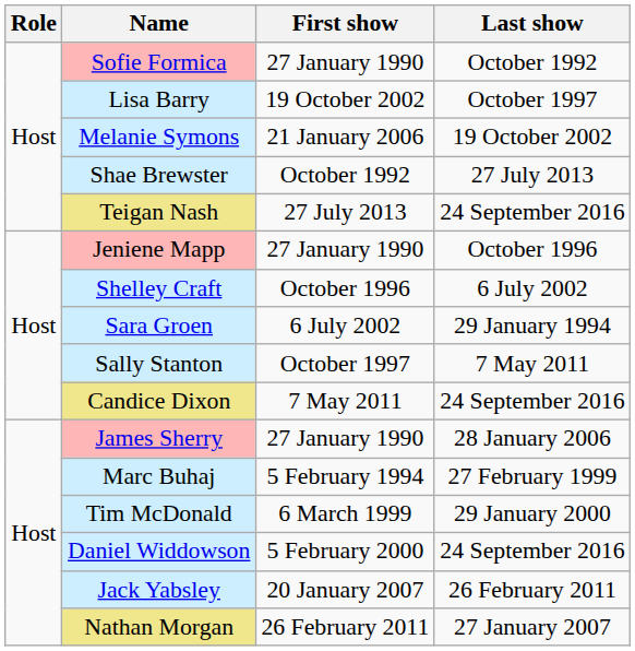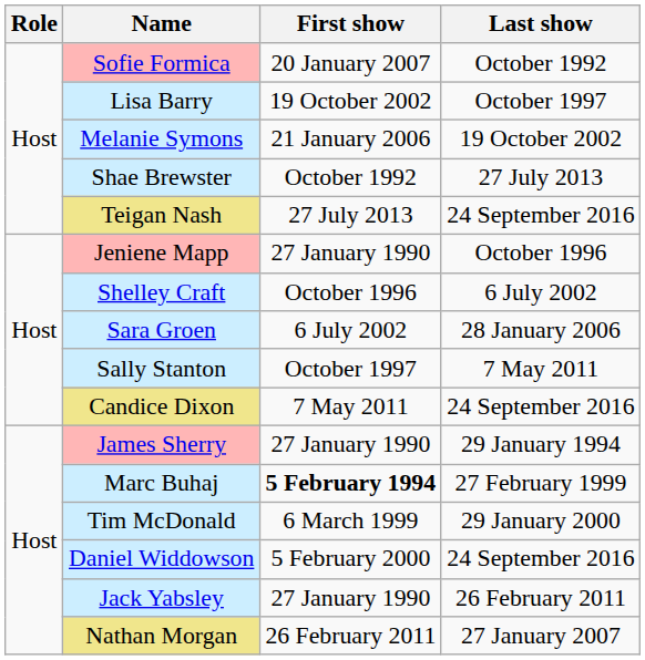Sofie Formica | First show: 27 January 1990 -> 20 January 2007
Sara Groen | Last show: 29 January 1994 -> 28 January 2006
James Sherry | Last show: 28 January 2006 -> 29 January 1994
Marc Buhaj | First show: normal -> bold
Jack Yabsley | First show: 20 January 2007 -> 27 January 1990
